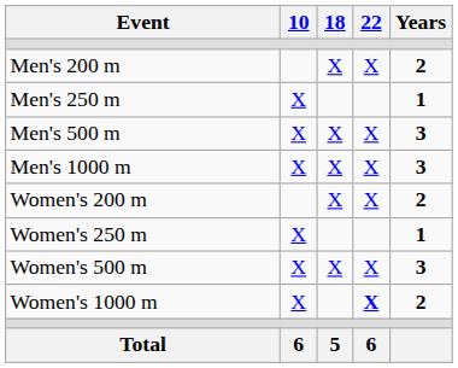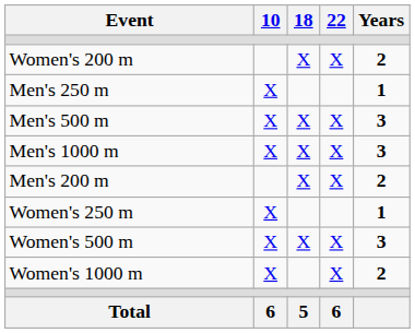rows swapped: Men's 200 m <-> Women's 200 m
Women's 1000 m | 22: bold -> normal
